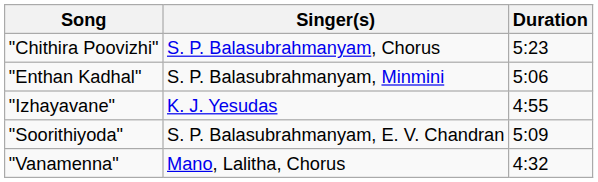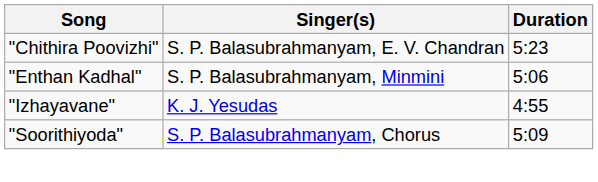"Chithira Poovizhi" | Singer(s): S. P. Balasubrahmanyam, Chorus -> S. P. Balasubrahmanyam, E. V. Chandran
"Soorithiyoda" | Singer(s): S. P. Balasubrahmanyam, E. V. Chandran -> S. P. Balasubrahmanyam, Chorus
- row: "Vanamenna" | Mano, Lalitha, Chorus | 4:32
